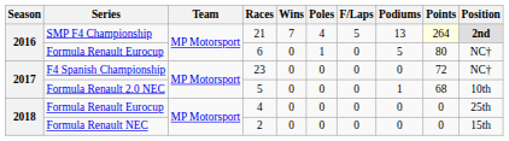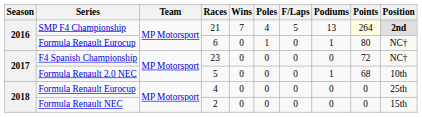6 | Podiums: 5 -> 1
